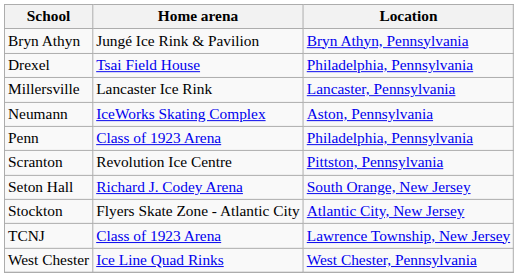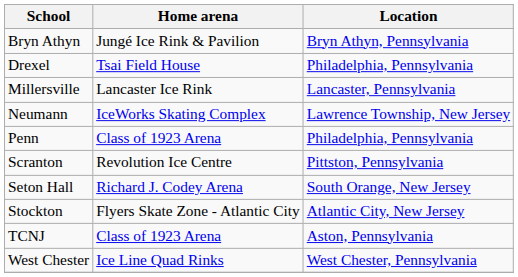Neumann | Location: Aston, Pennsylvania -> Lawrence Township, New Jersey
TCNJ | Location: Lawrence Township, New Jersey -> Aston, Pennsylvania
